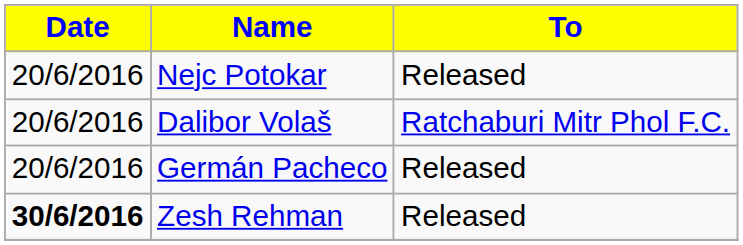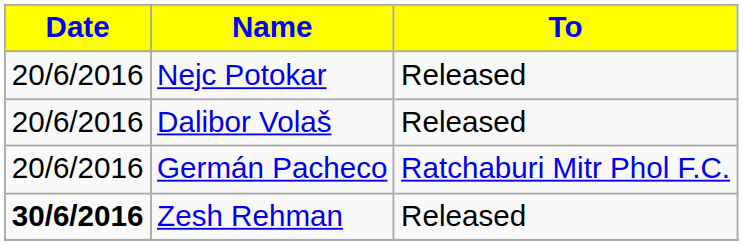Dalibor Volaš | To: Ratchaburi Mitr Phol F.C. -> Released
Germán Pacheco | To: Released -> Ratchaburi Mitr Phol F.C.
